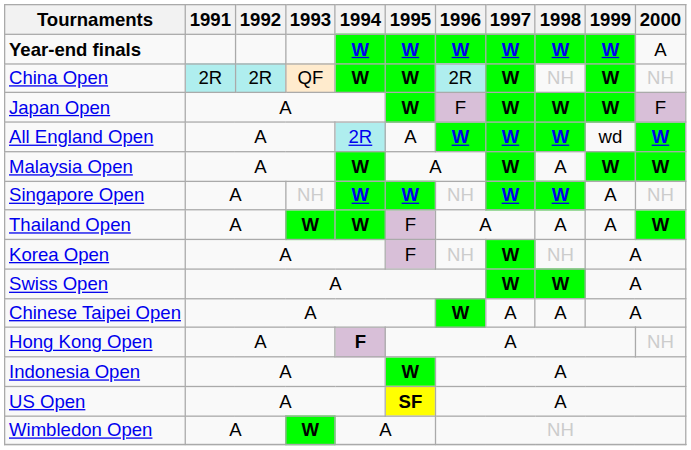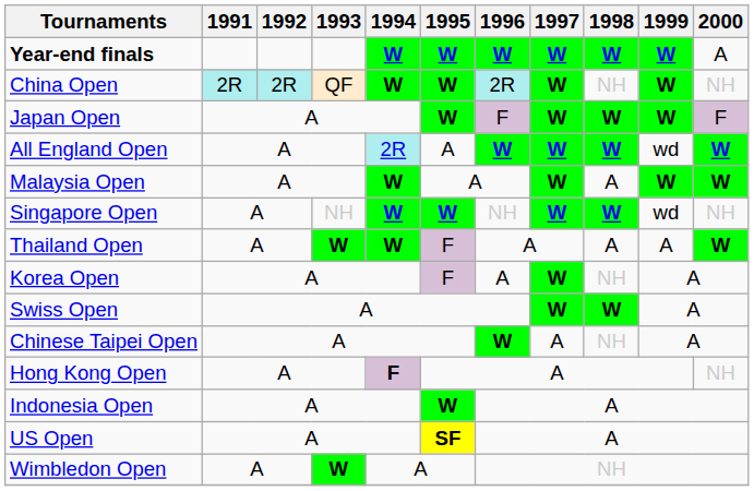Singapore Open | 1999: A -> wd
Korea Open | 1996: NH -> A
Chinese Taipei Open | 1998: A -> NH
